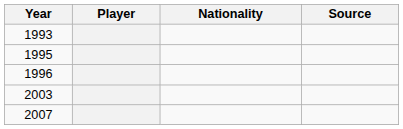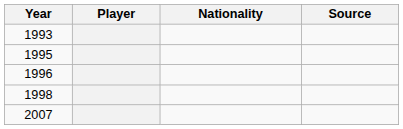+ row: 1998
- row: 2003
